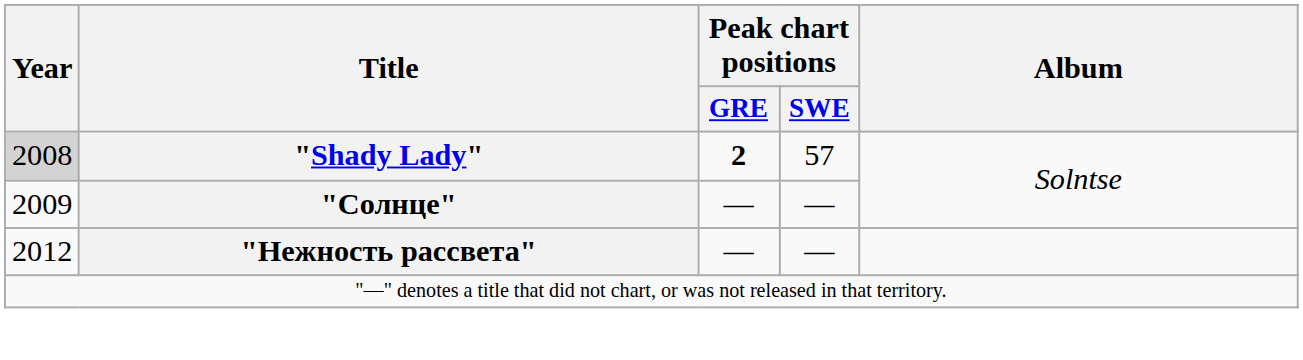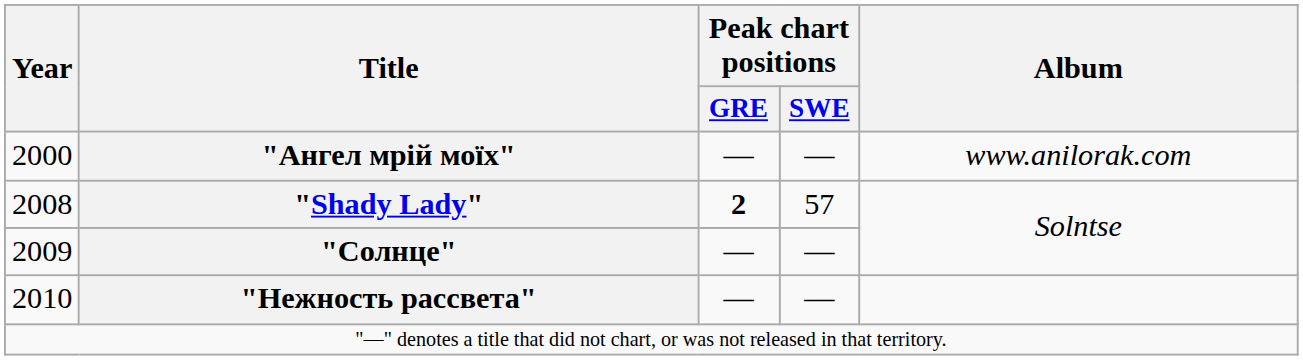+ row: 2000 | "Ангел мрій моїх" | — | — | www.anilorak.com
"Shady Lady" | Year: lightgrey background -> no background
"Нежность рассвета" | Year: 2012 -> 2010
